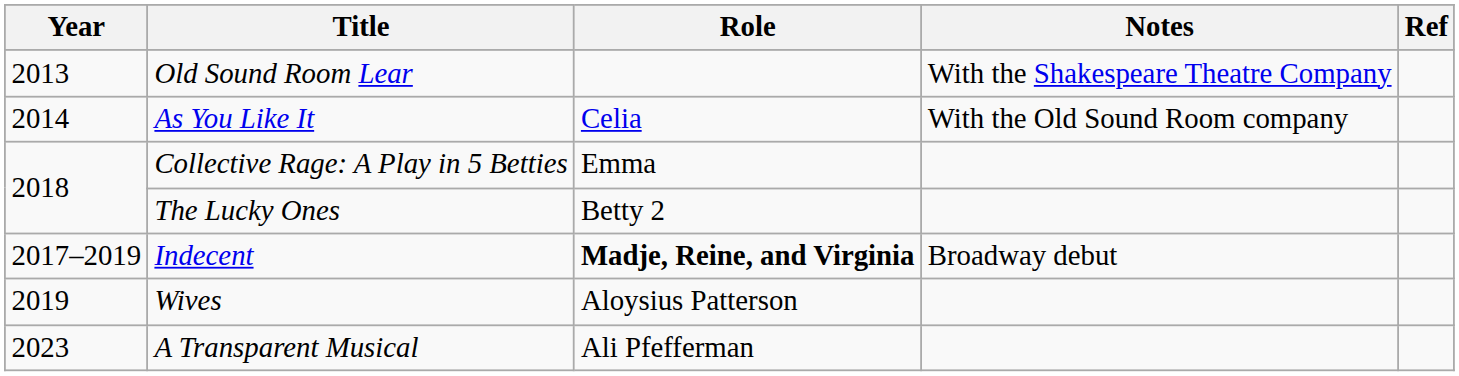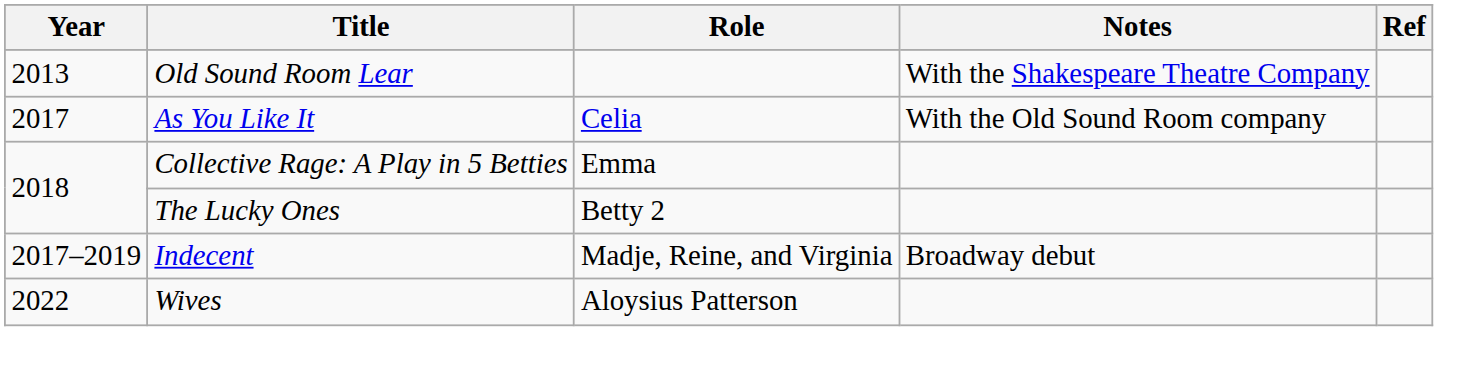As You Like It | Year: 2014 -> 2017
Indecent | Role: bold -> normal
Wives | Year: 2019 -> 2022
- row: 2023 | A Transparent Musical | Ali Pfefferman
